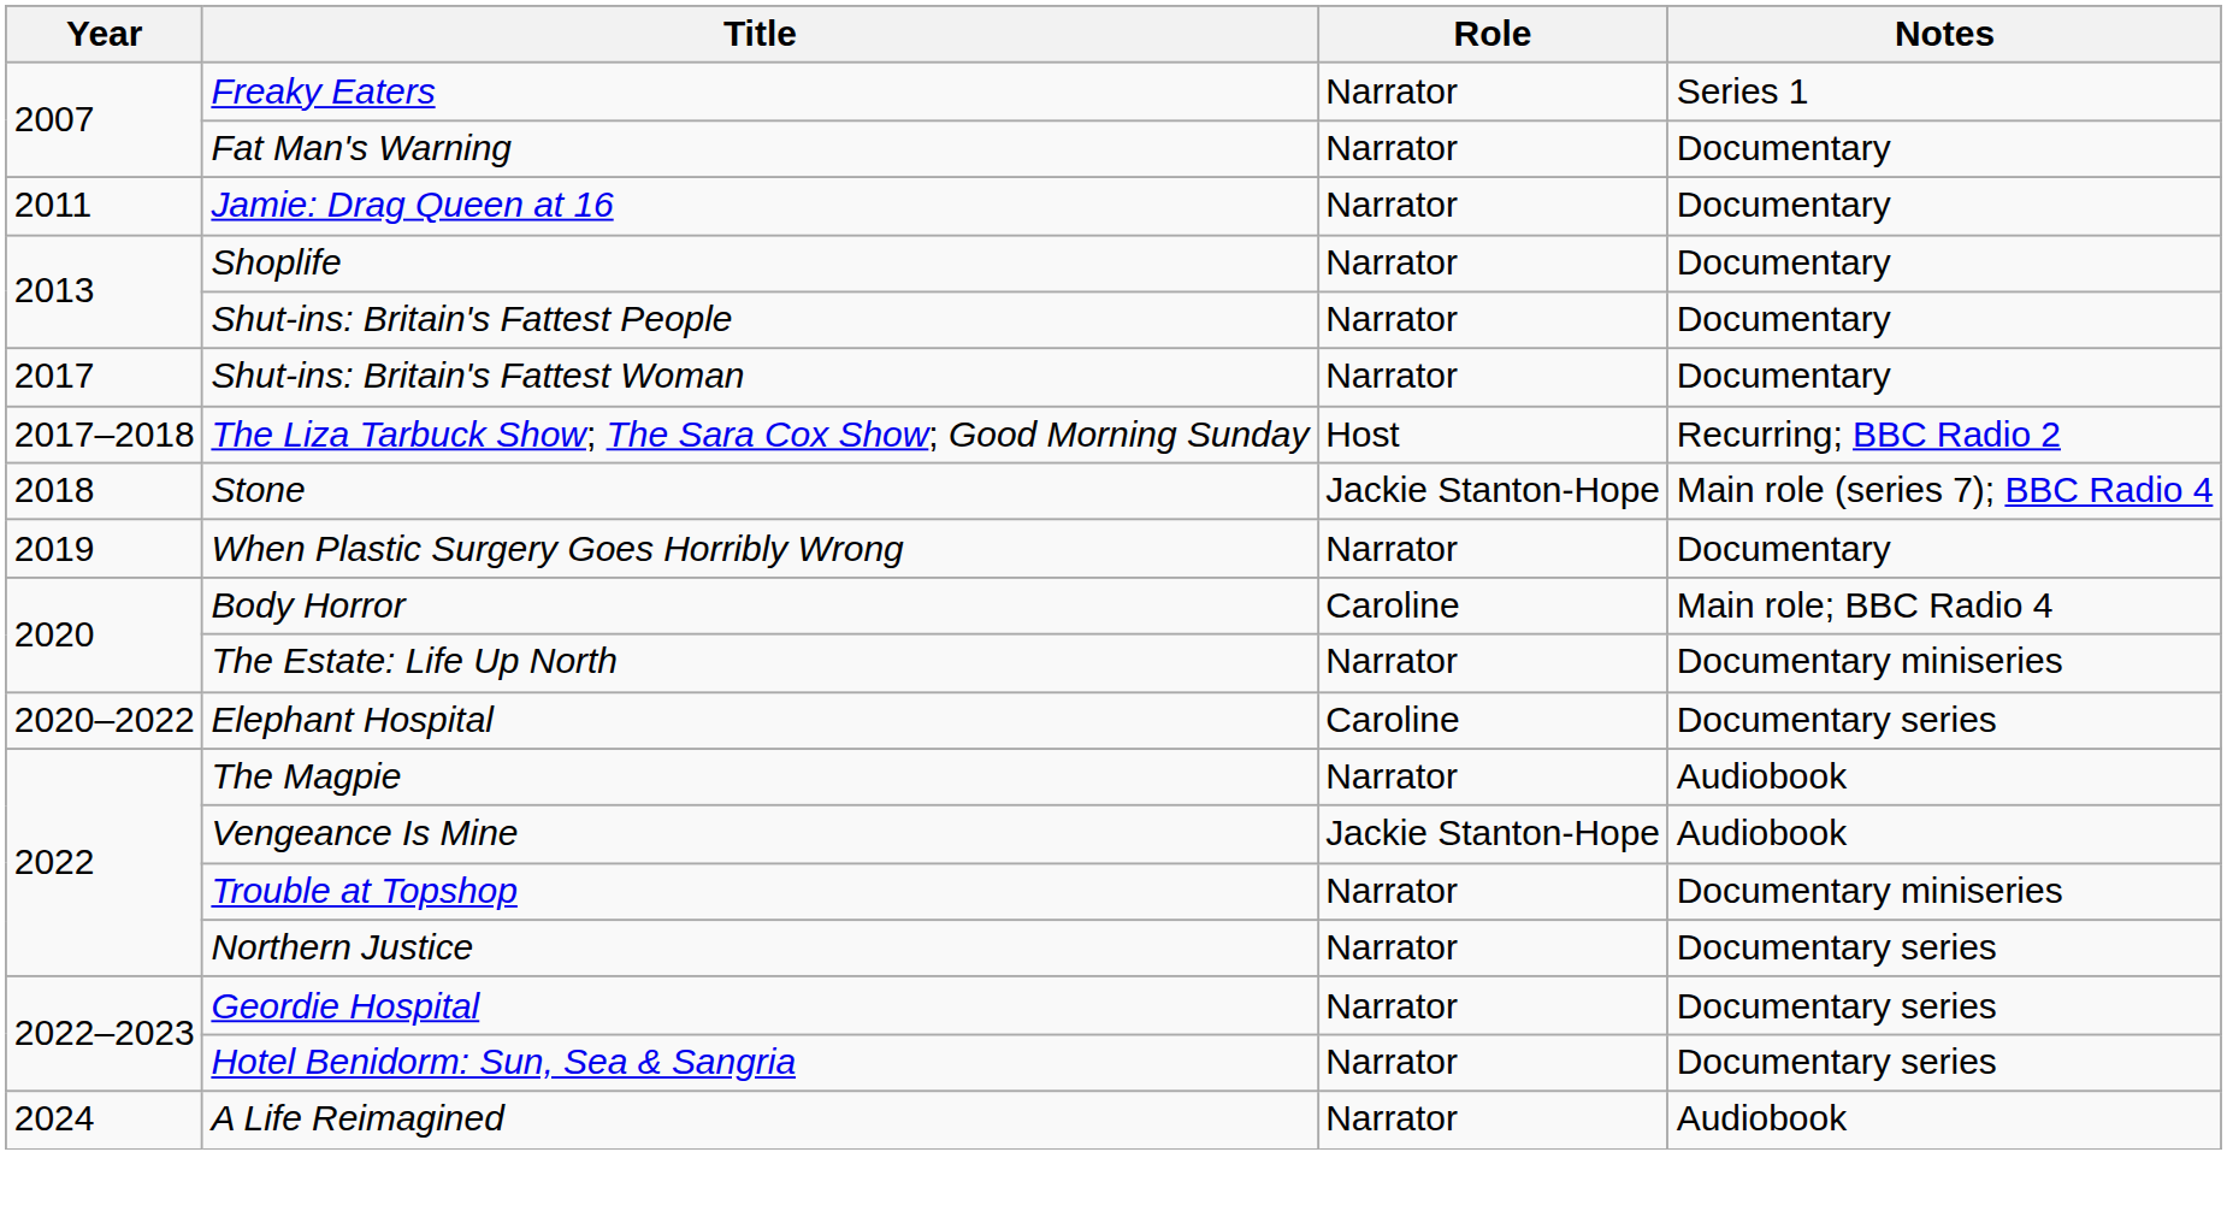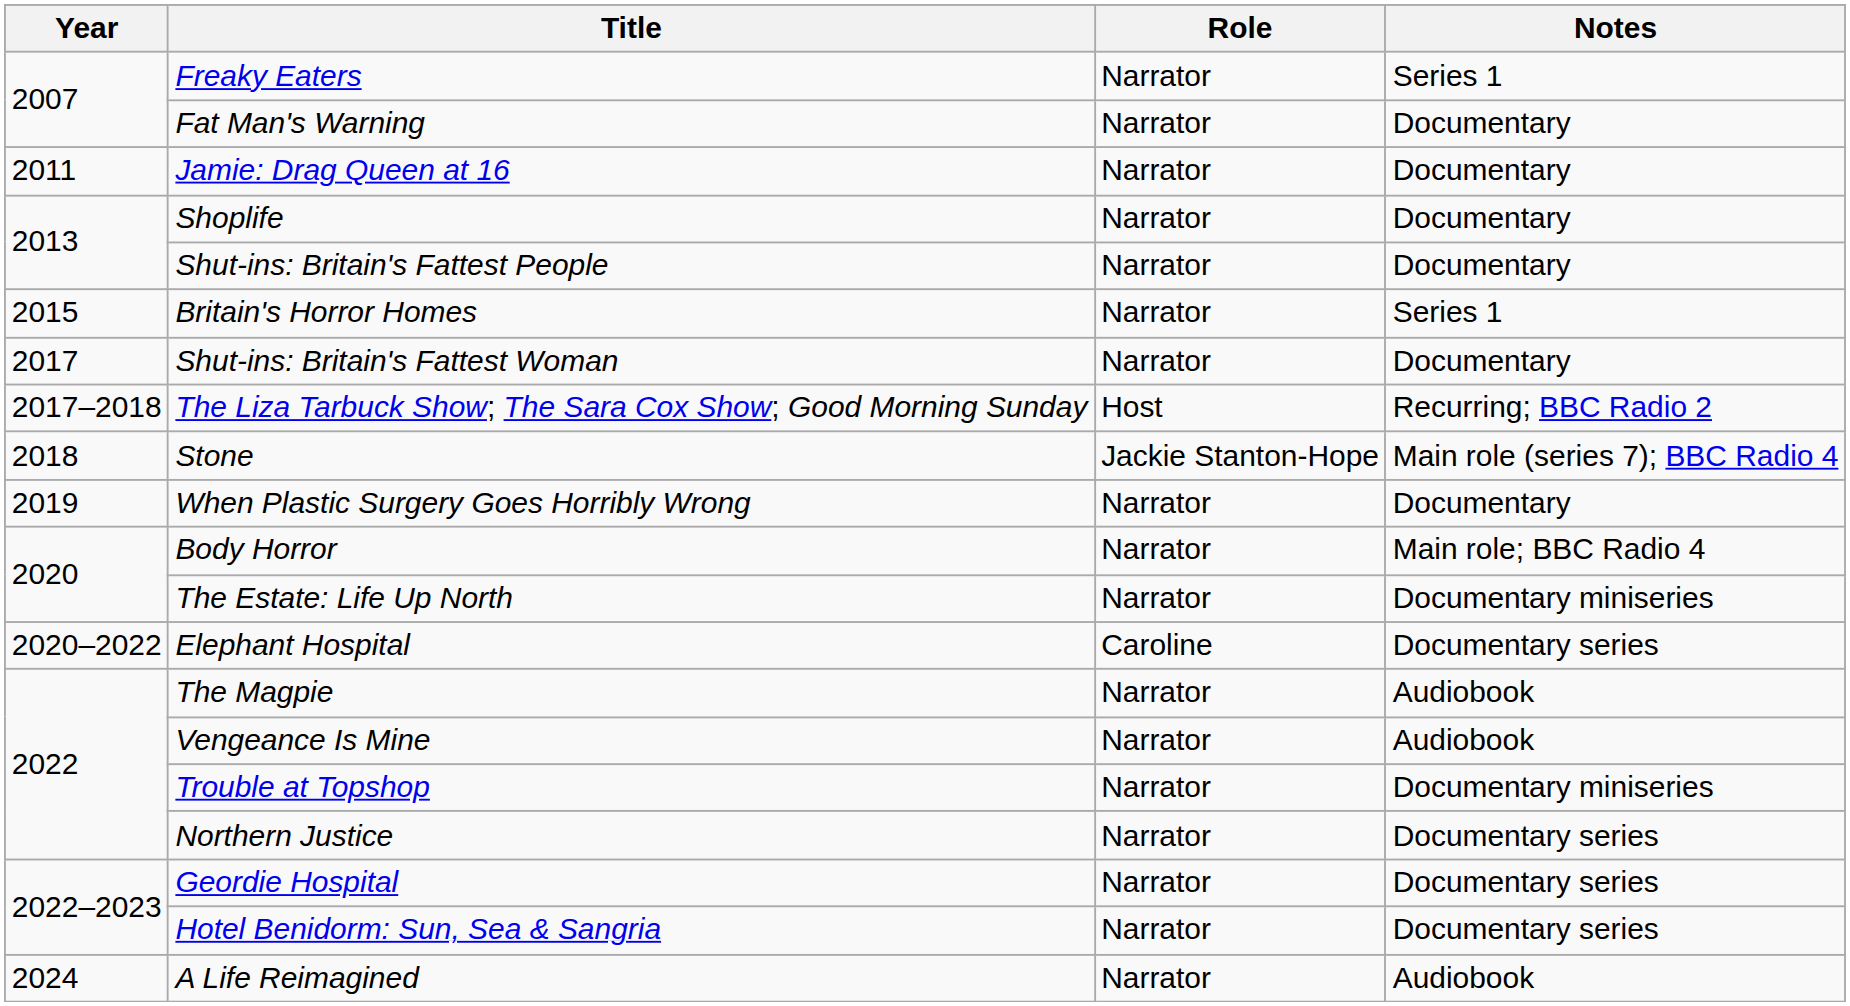+ row: 2015 | Britain's Horror Homes | Narrator | Series 1
Body Horror | Role: Caroline -> Narrator
Vengeance Is Mine | Role: Jackie Stanton-Hope -> Narrator
